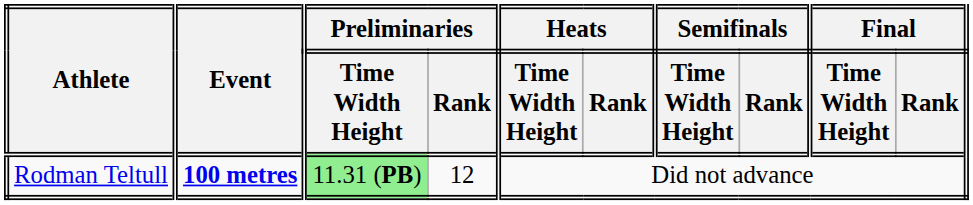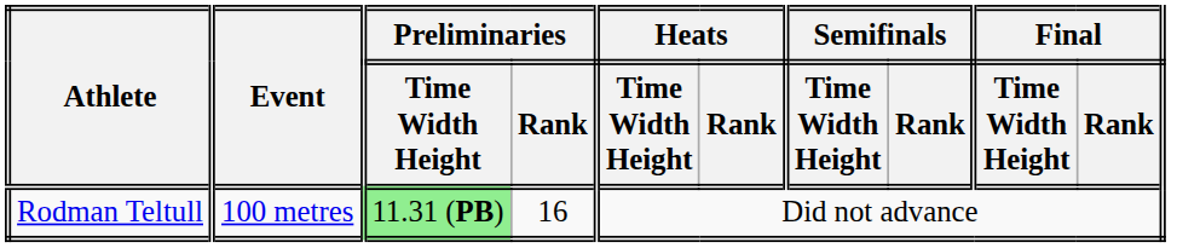Rodman Teltull | Event: bold -> normal
Rodman Teltull | Preliminaries / Rank: 12 -> 16
